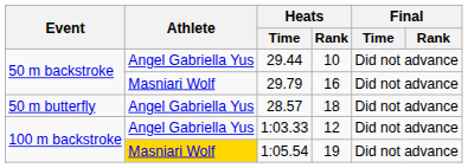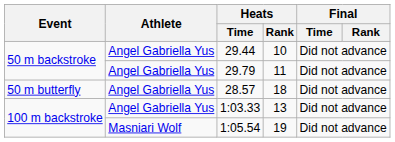29.79 | Athlete: Masniari Wolf -> Angel Gabriella Yus
29.79 | Heats / Rank: 16 -> 11
1:03.33 | Heats / Rank: 12 -> 13
1:05.54 | Athlete: gold background -> no background
